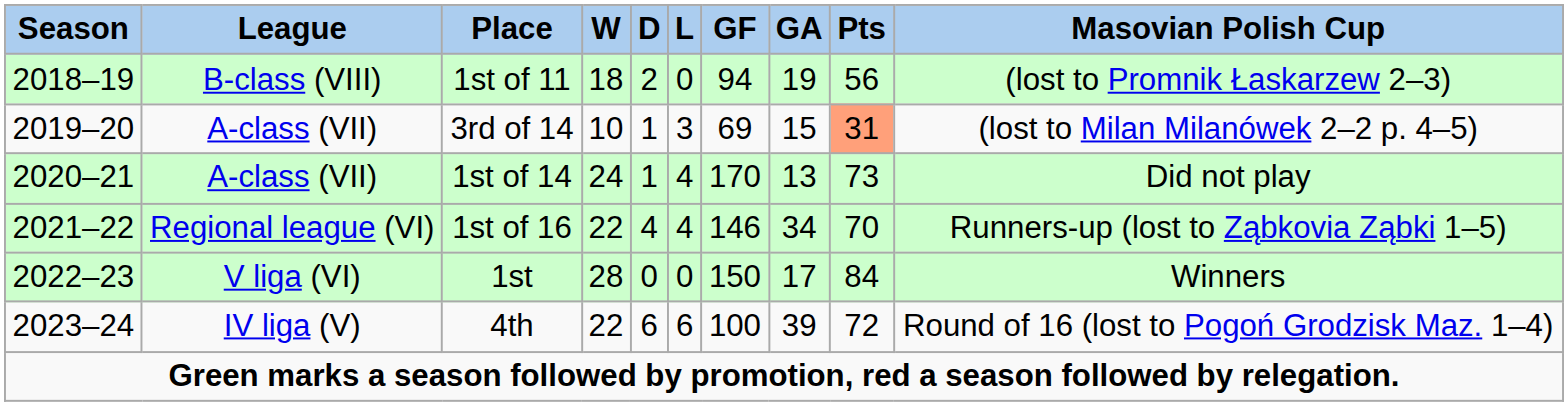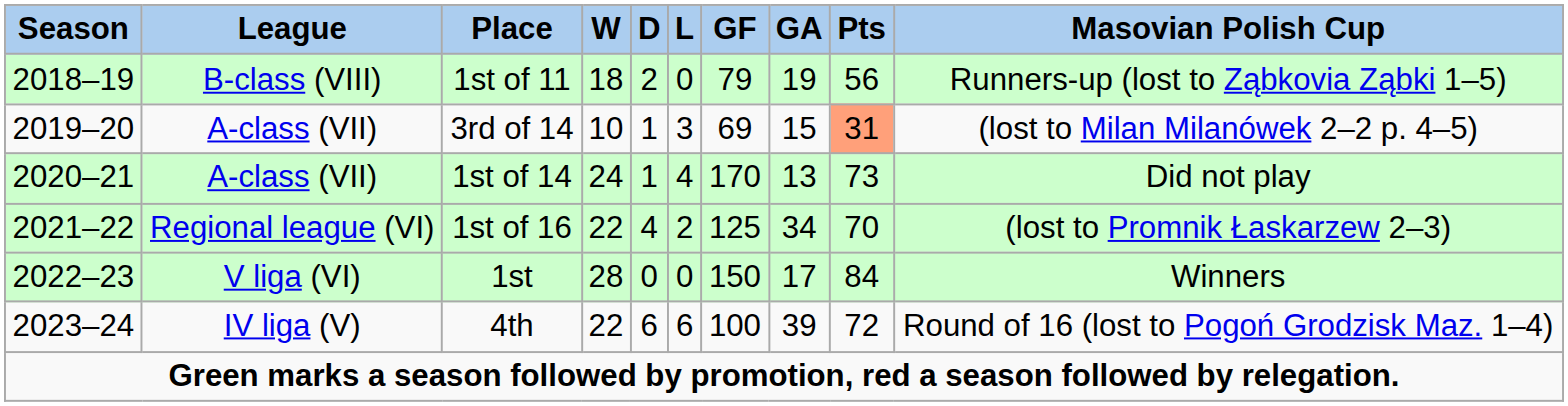1st of 11 | GF: 94 -> 79
1st of 11 | Masovian Polish Cup: (lost to Promnik Łaskarzew 2–3) -> Runners-up (lost to Ząbkovia Ząbki 1–5)
1st of 16 | L: 4 -> 2
1st of 16 | GF: 146 -> 125
1st of 16 | Masovian Polish Cup: Runners-up (lost to Ząbkovia Ząbki 1–5) -> (lost to Promnik Łaskarzew 2–3)
